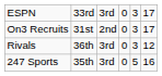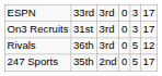On3 Recruits | column 3: 2nd -> 3rd
Rivals | column 5: 3 -> 5
247 Sports | column 3: 3rd -> 2nd
247 Sports | column 6: 16 -> 17
